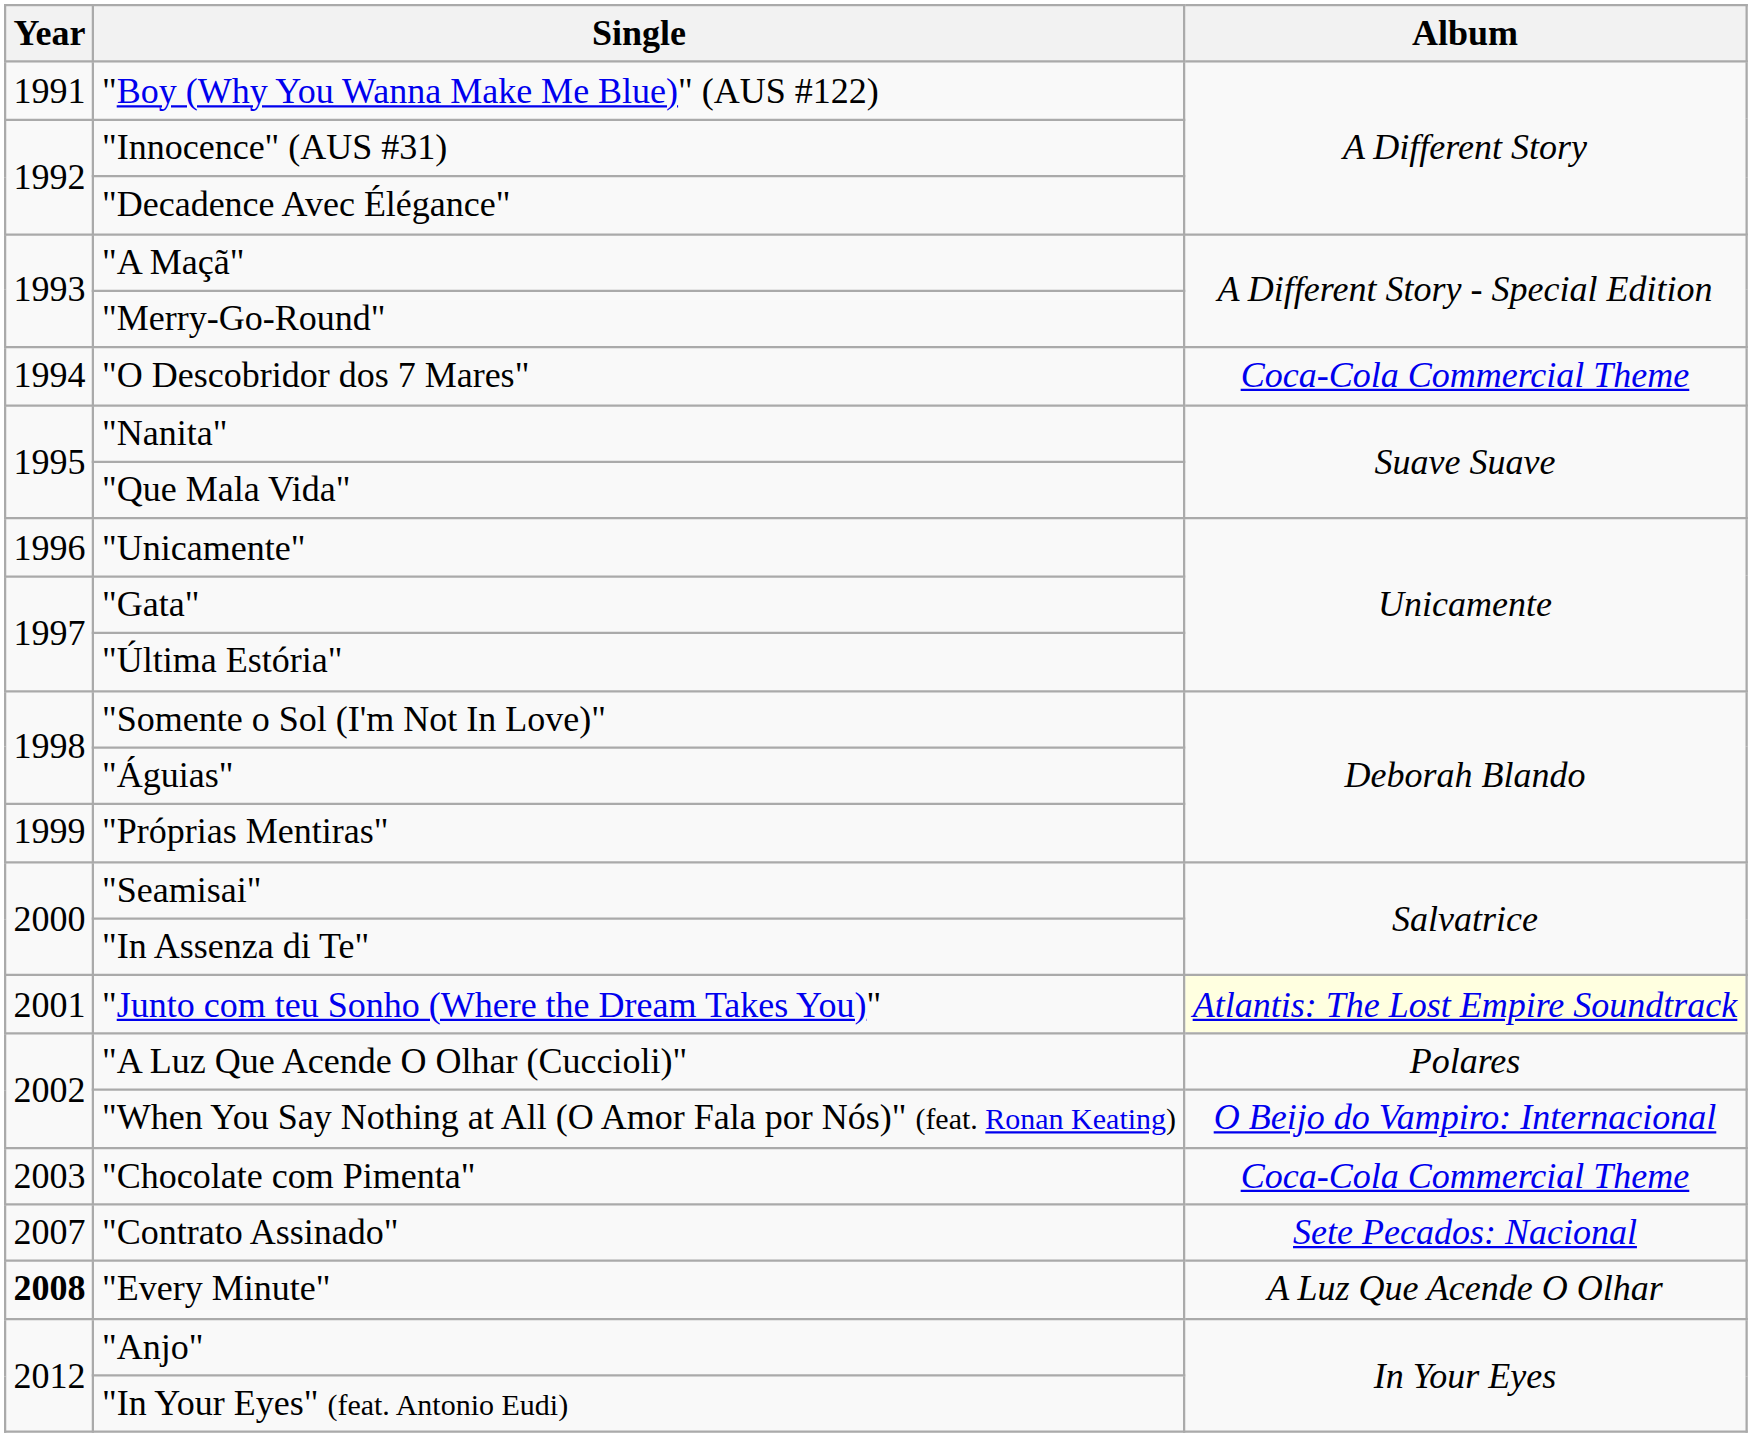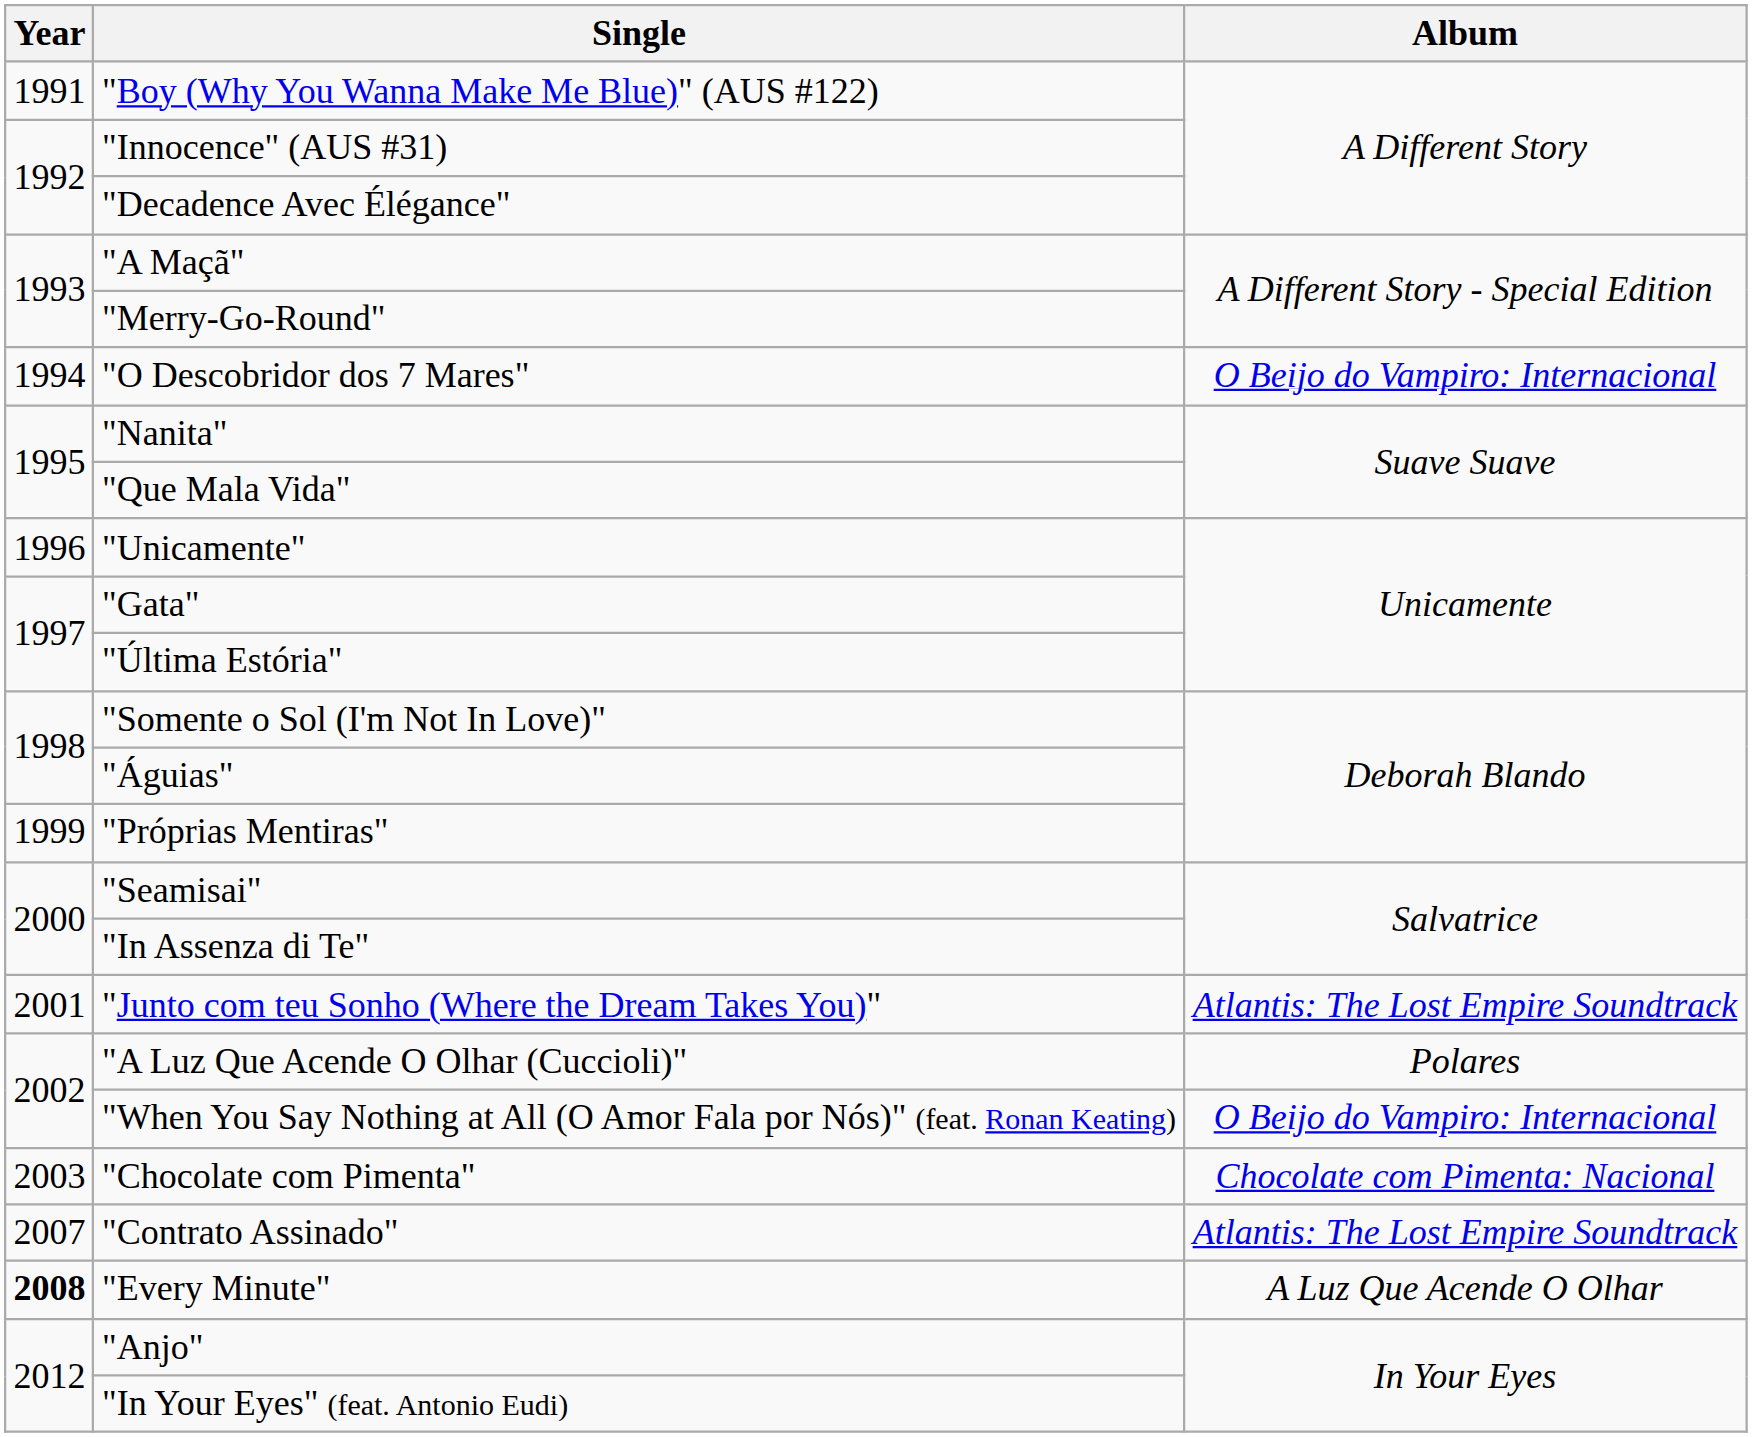"O Descobridor dos 7 Mares" | Album: Coca-Cola Commercial Theme -> O Beijo do Vampiro: Internacional
"Junto com teu Sonho (Where the Dream Takes You)" | Album: lightyellow background -> no background
"Chocolate com Pimenta" | Album: Coca-Cola Commercial Theme -> Chocolate com Pimenta: Nacional
"Contrato Assinado" | Album: Sete Pecados: Nacional -> Atlantis: The Lost Empire Soundtrack
